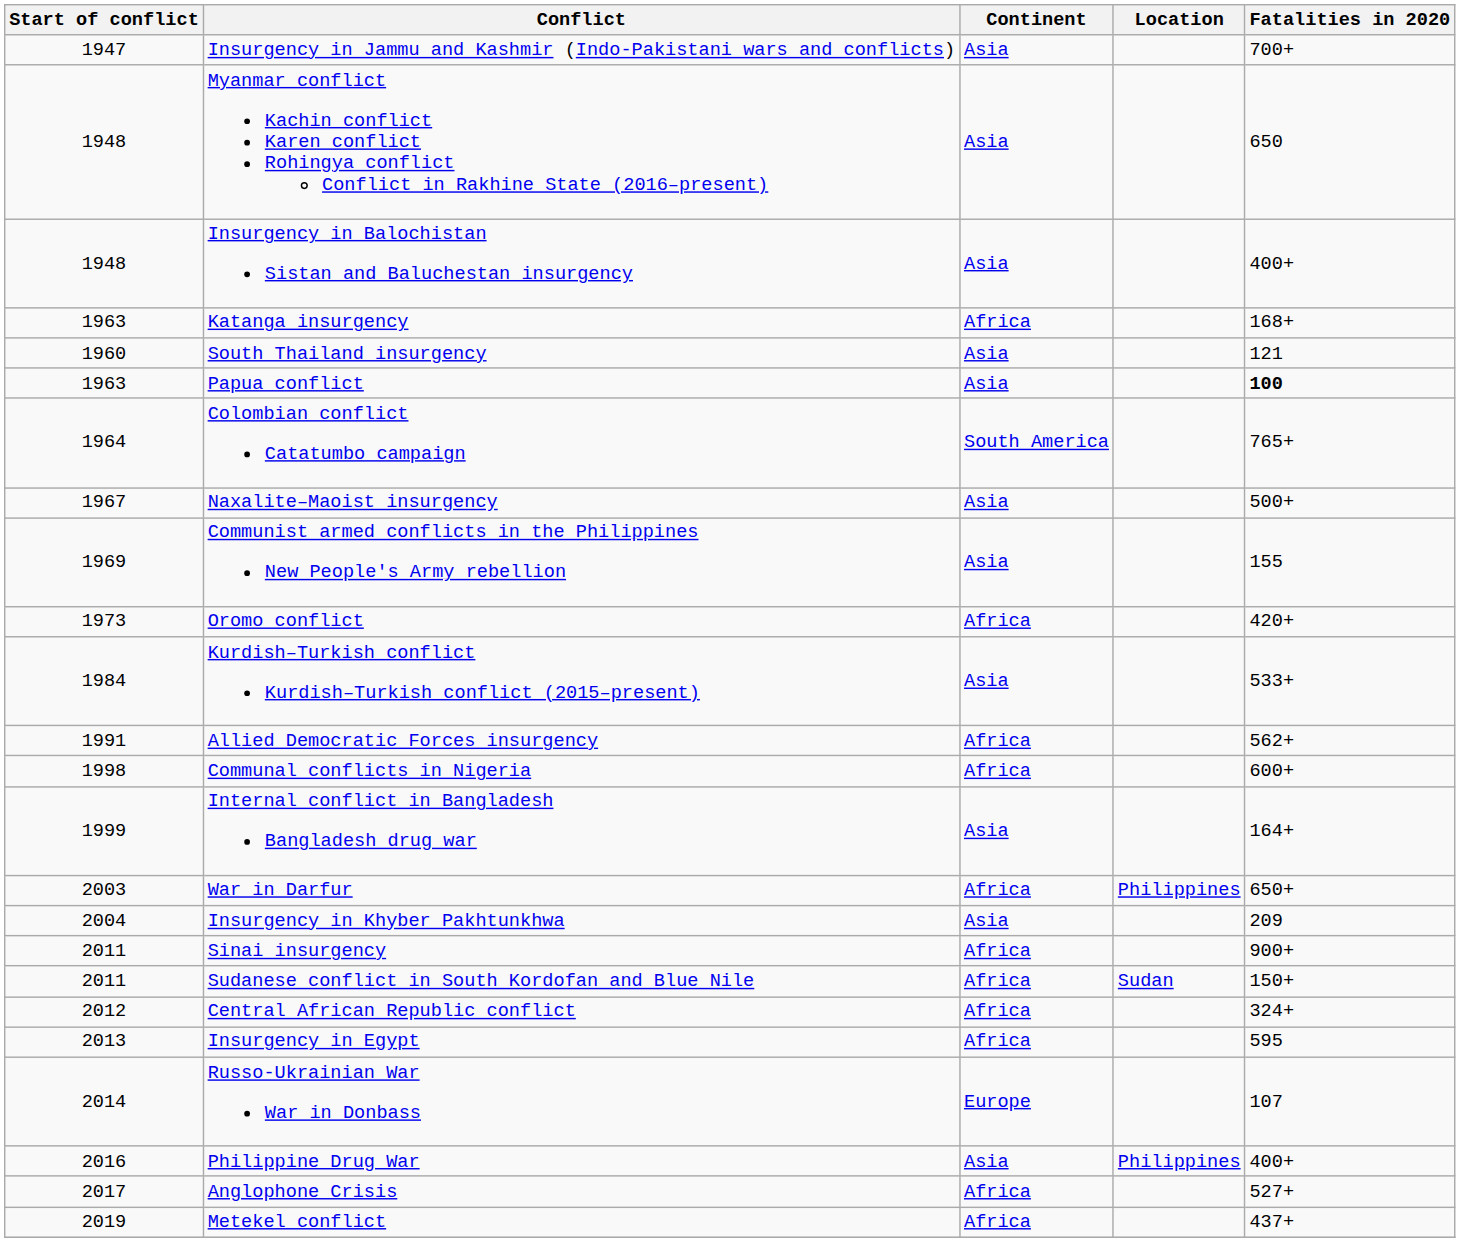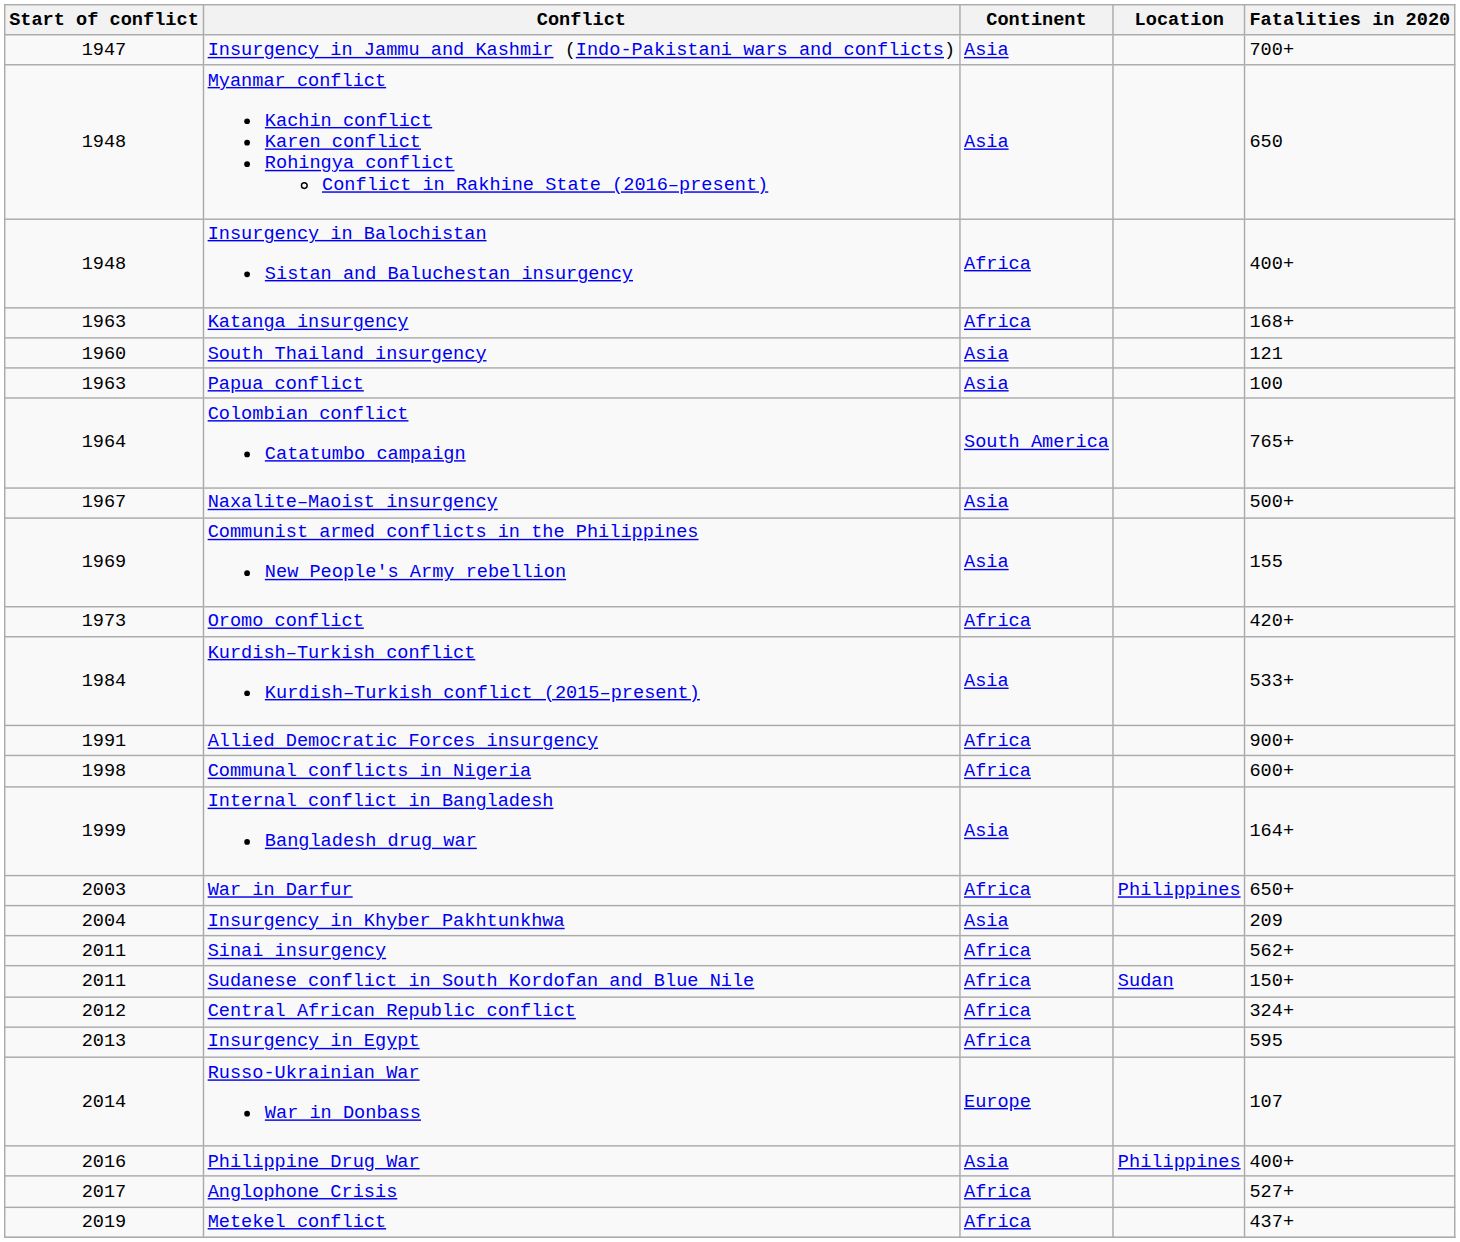Insurgency in Balochistan Sistan and Baluchestan insurgency | Continent: Asia -> Africa
Papua conflict | Fatalities in 2020: bold -> normal
Allied Democratic Forces insurgency | Fatalities in 2020: 562+ -> 900+
Sinai insurgency | Fatalities in 2020: 900+ -> 562+
